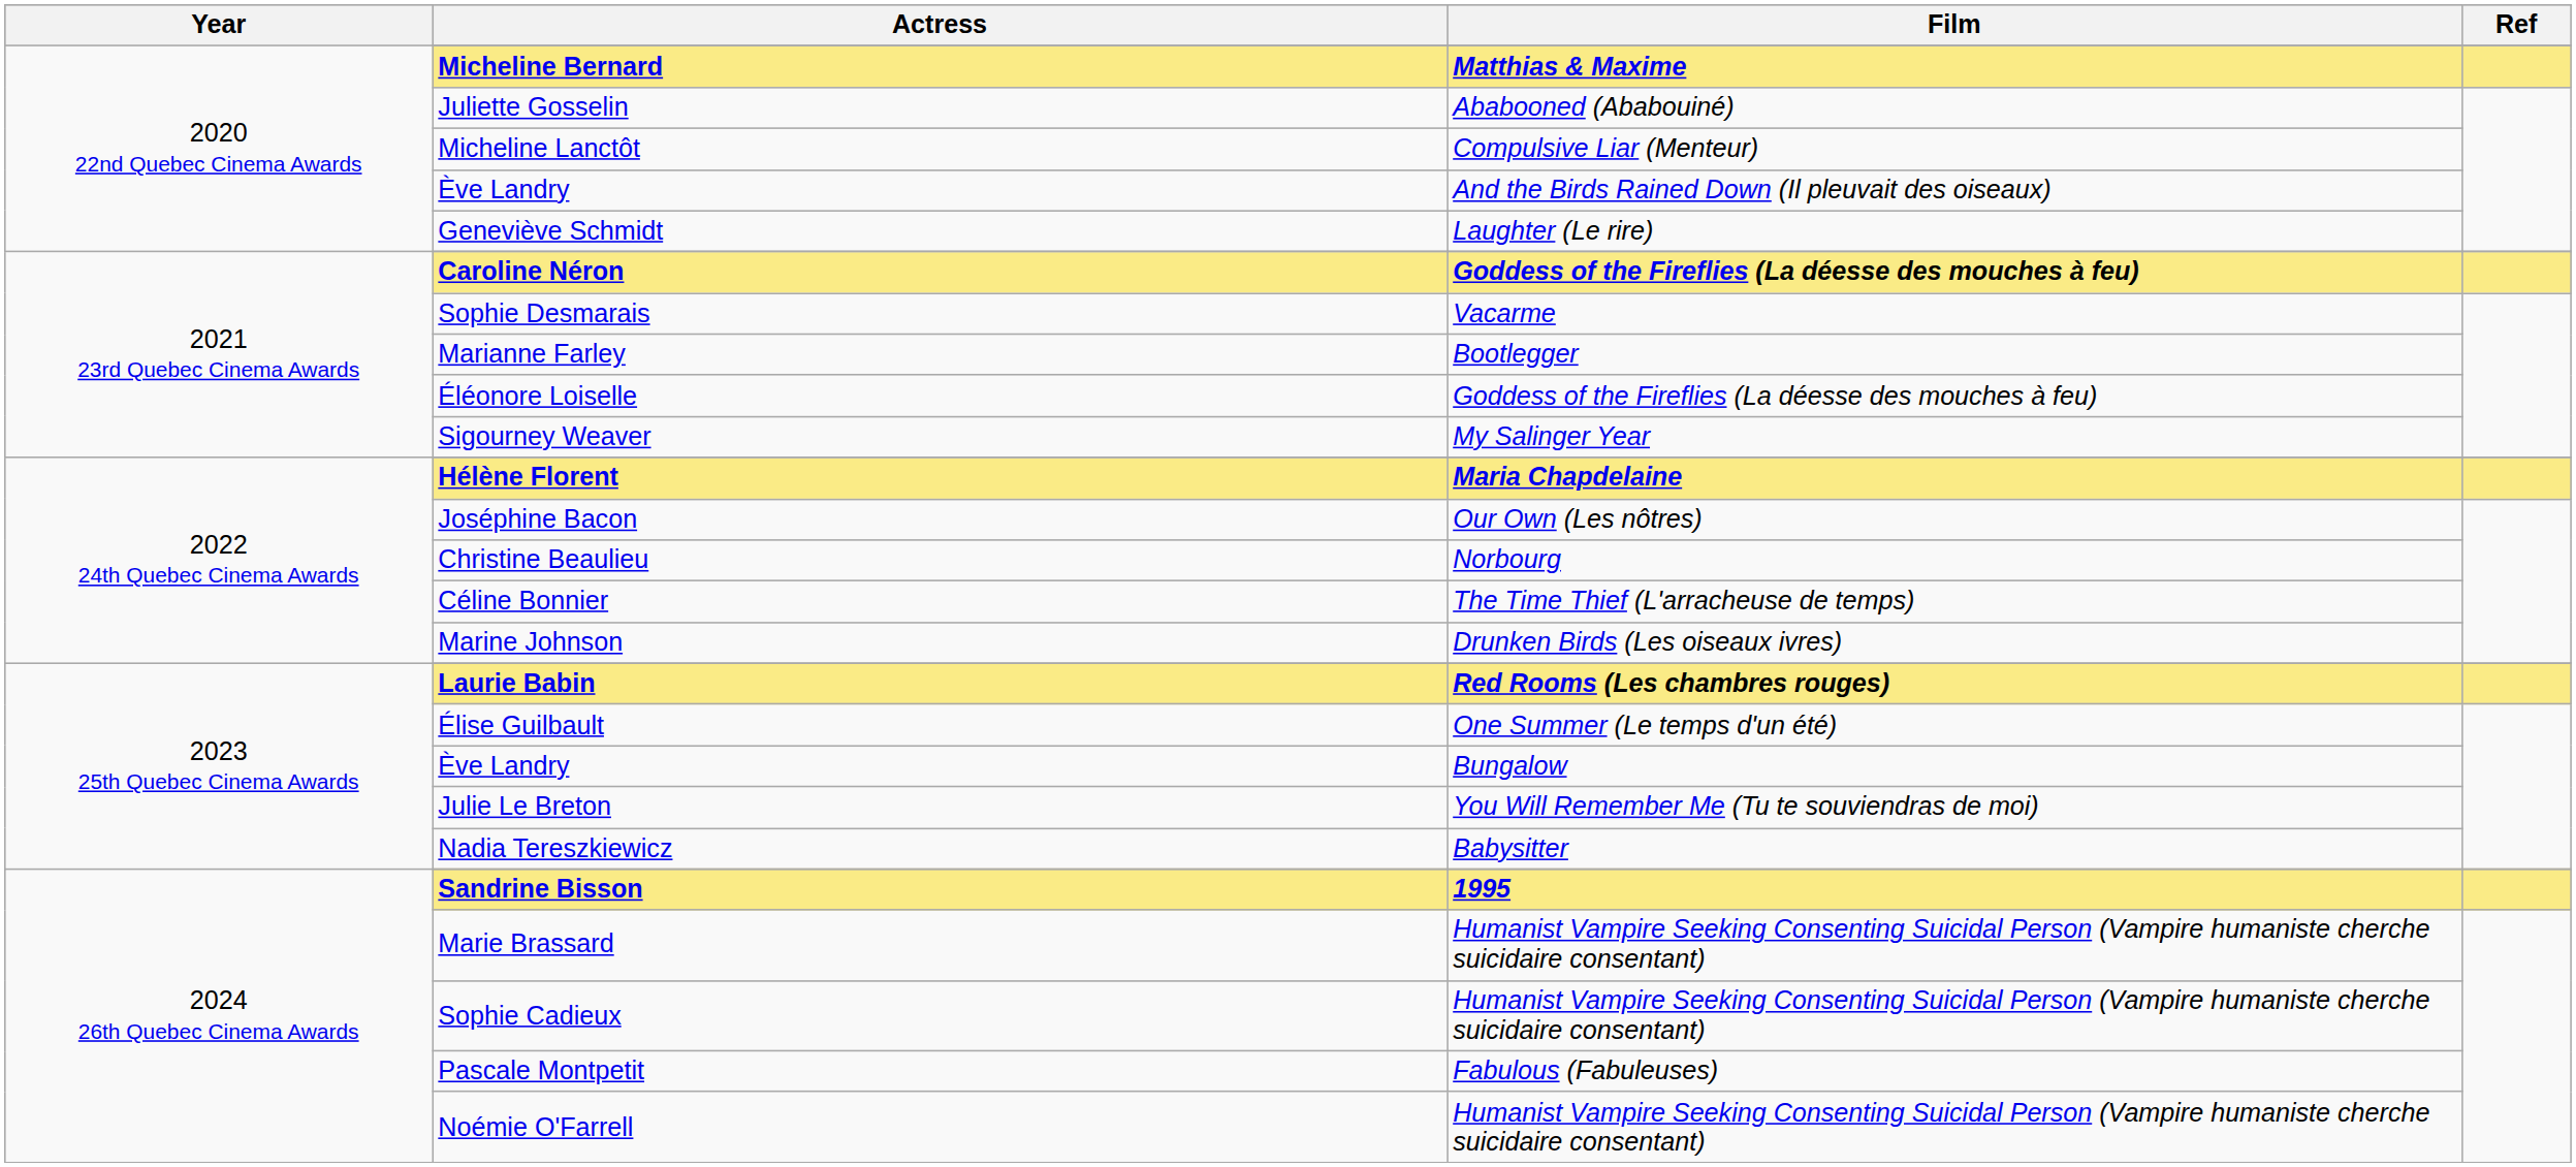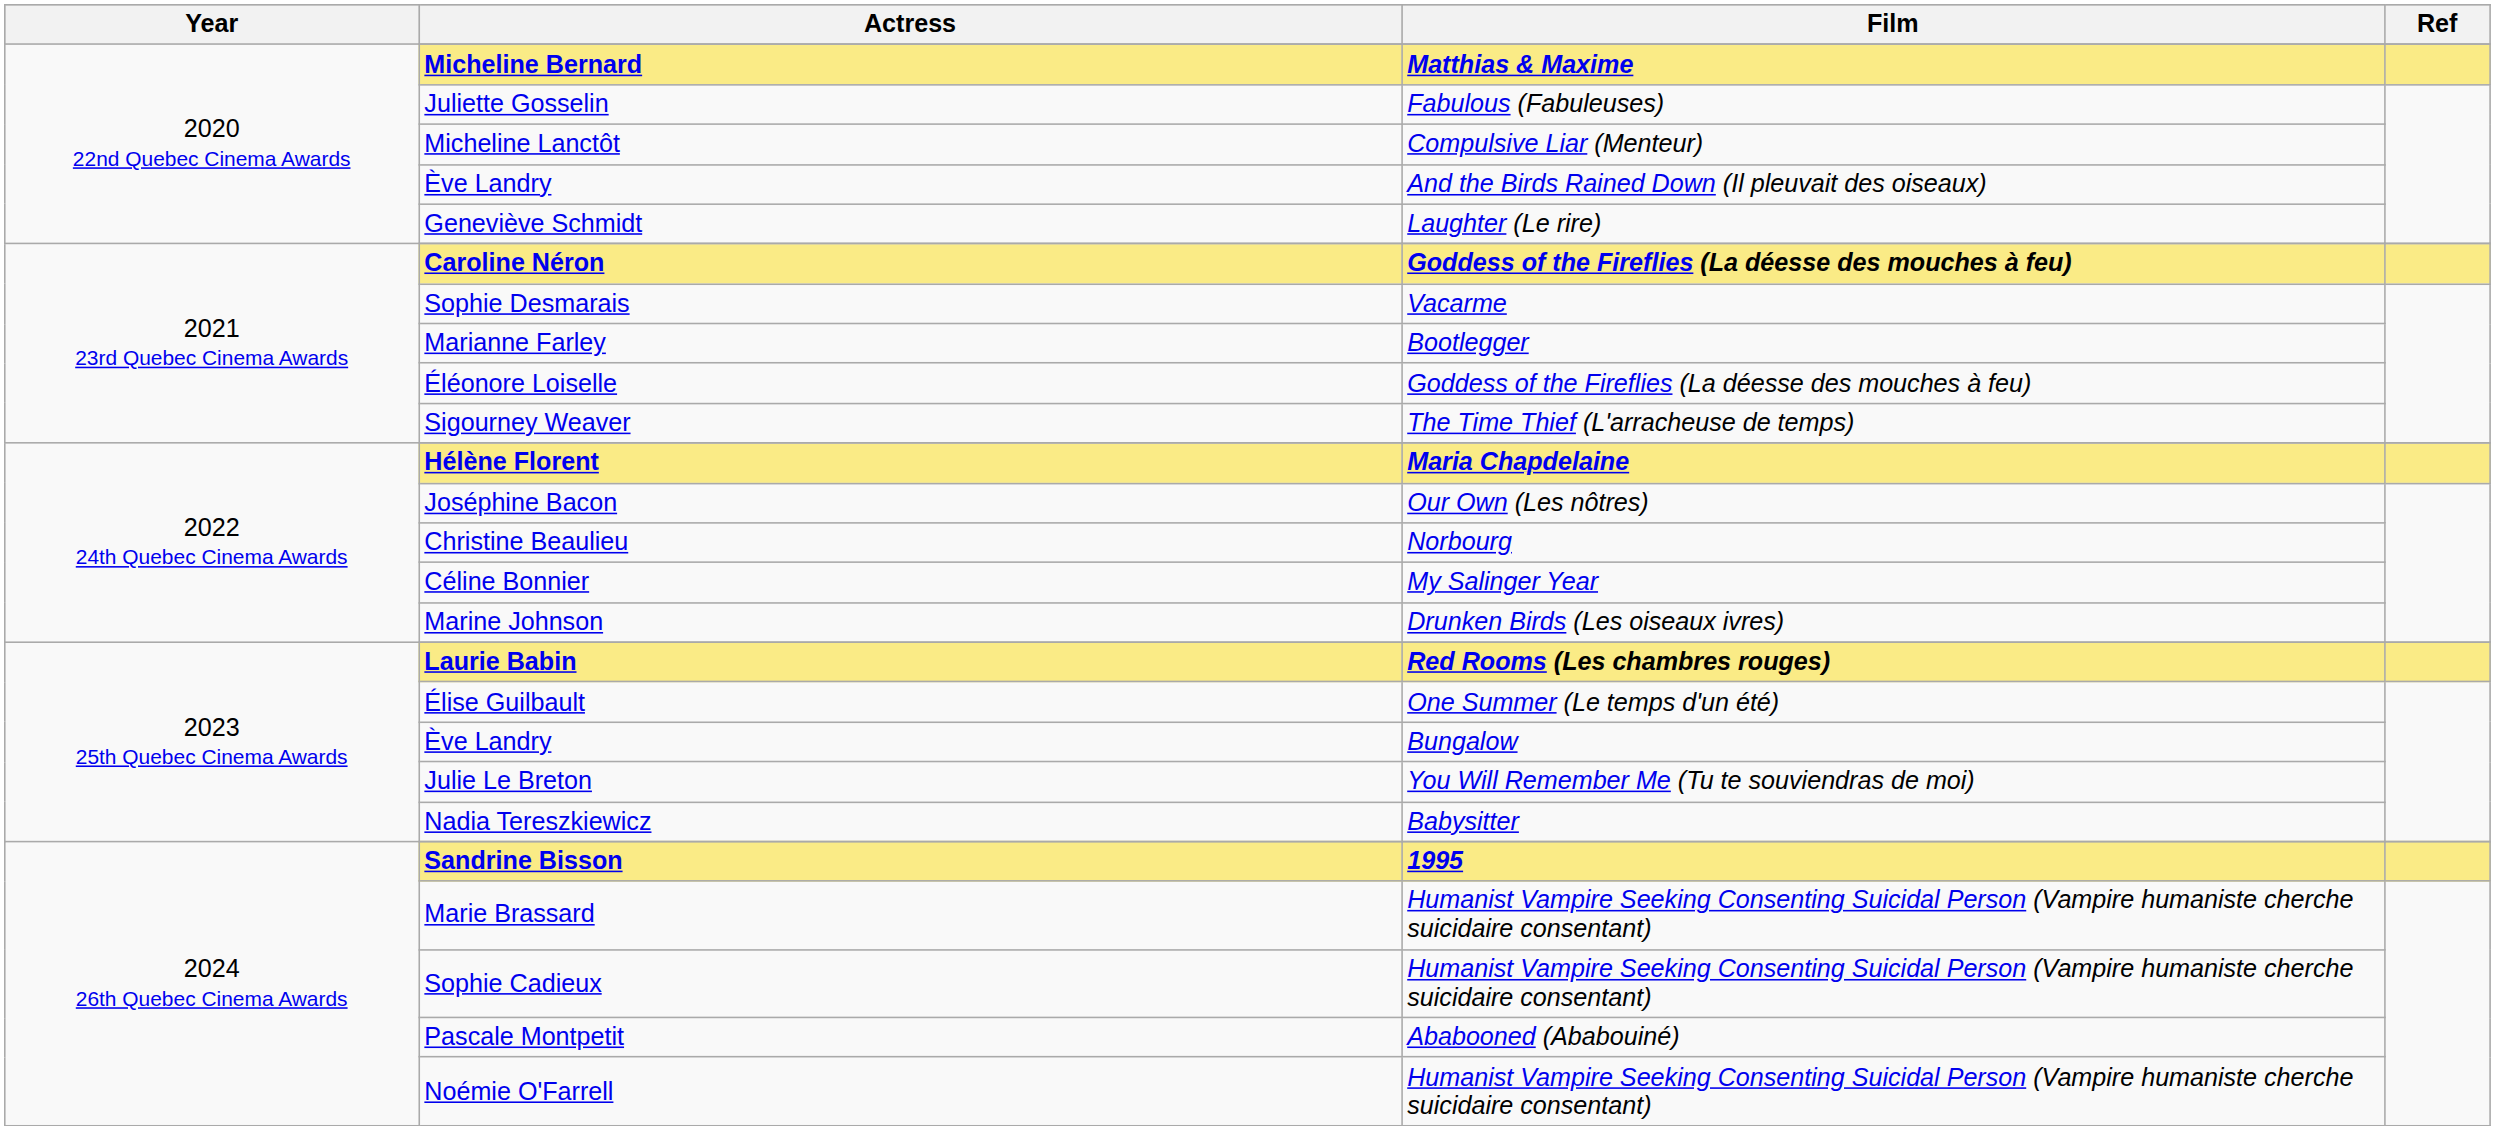Juliette Gosselin | Film: Ababooned (Ababouiné) -> Fabulous (Fabuleuses)
Sigourney Weaver | Film: My Salinger Year -> The Time Thief (L'arracheuse de temps)
Céline Bonnier | Film: The Time Thief (L'arracheuse de temps) -> My Salinger Year
Pascale Montpetit | Film: Fabulous (Fabuleuses) -> Ababooned (Ababouiné)
